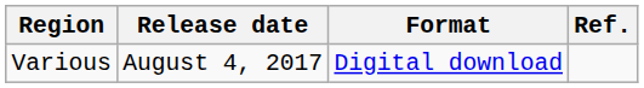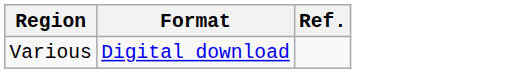- column: Release date | August 4, 2017
